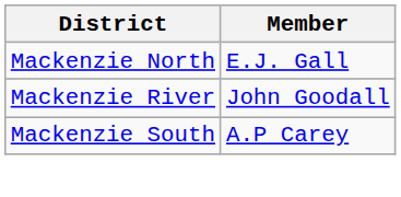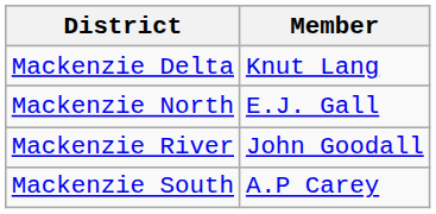+ row: Mackenzie Delta | Knut Lang
